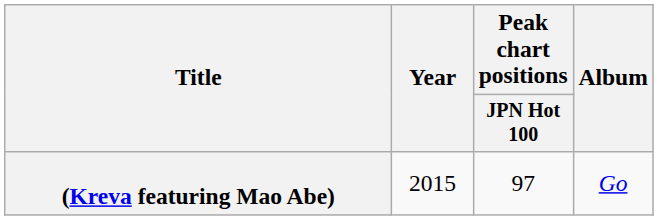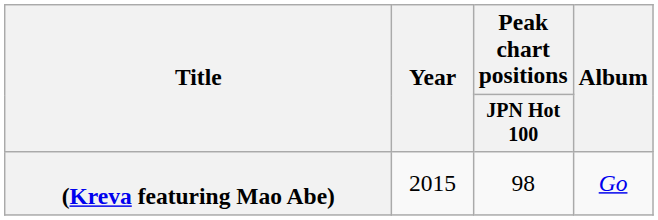(Kreva featuring Mao Abe) | Peak chart positions / JPN Hot 100: 97 -> 98
